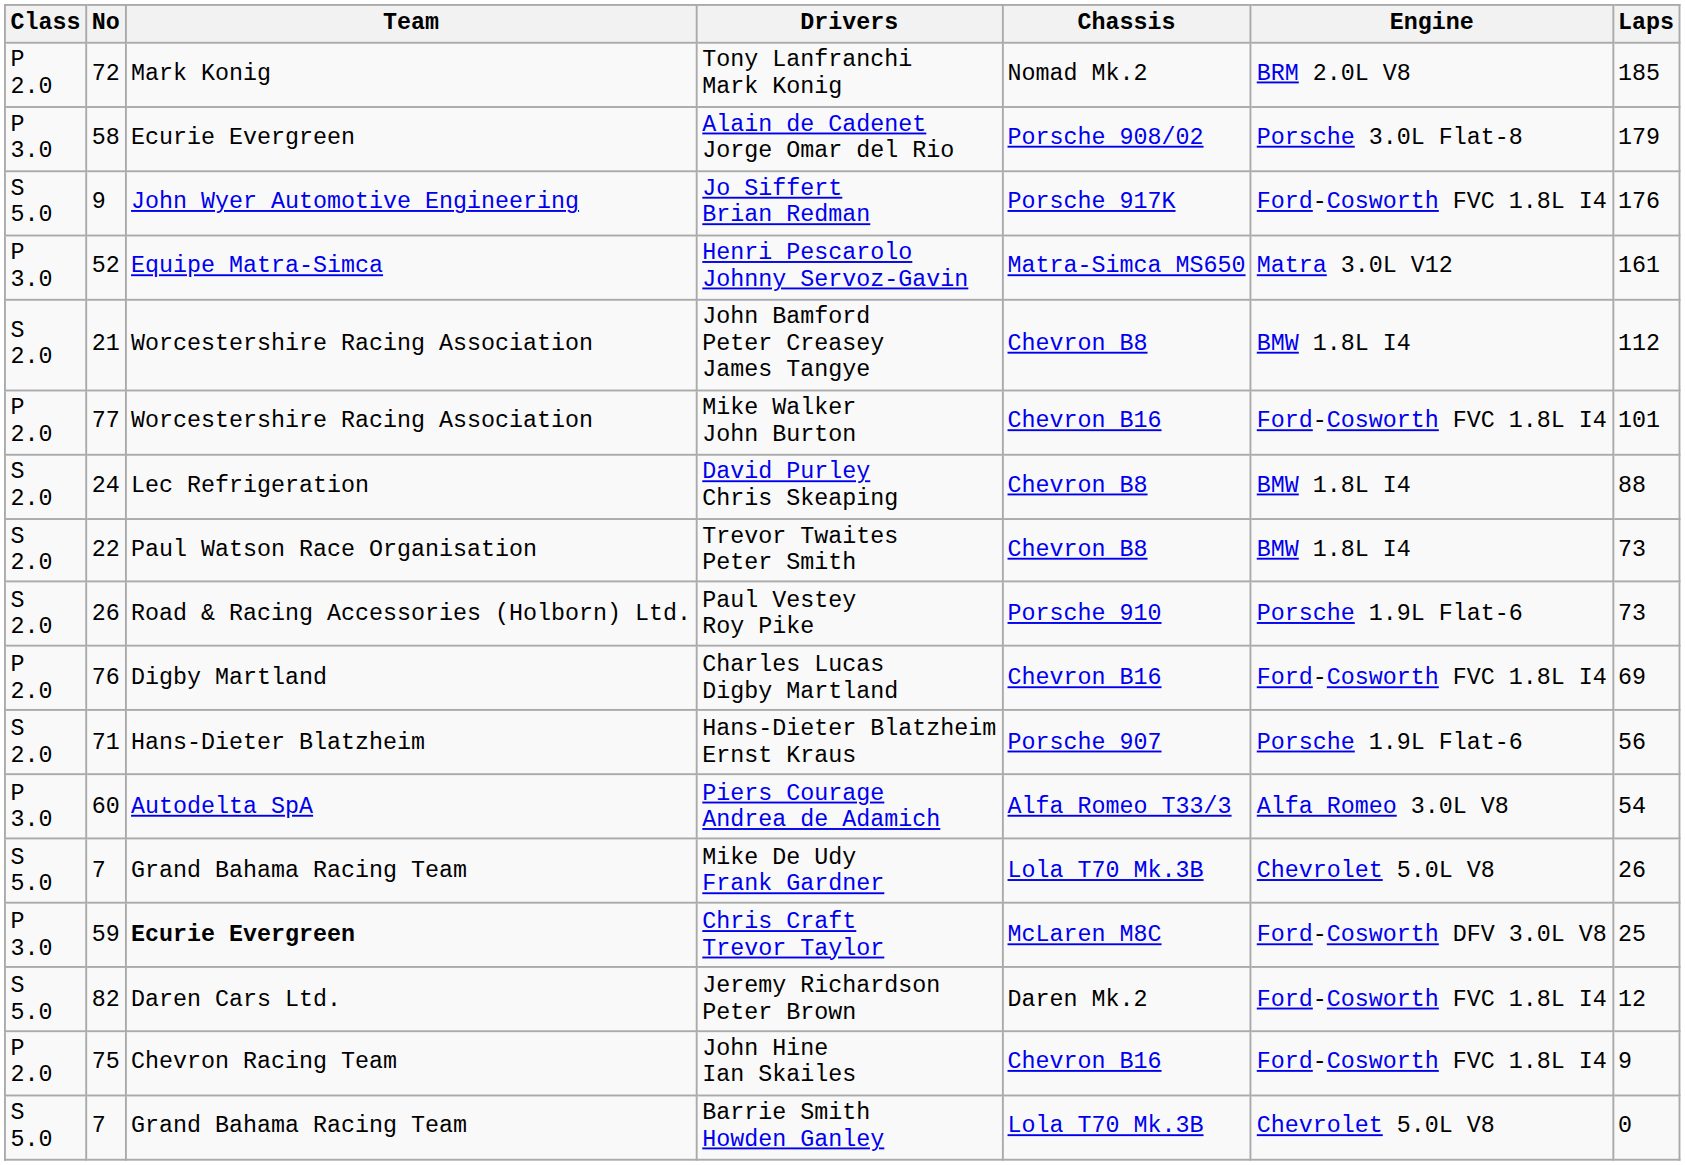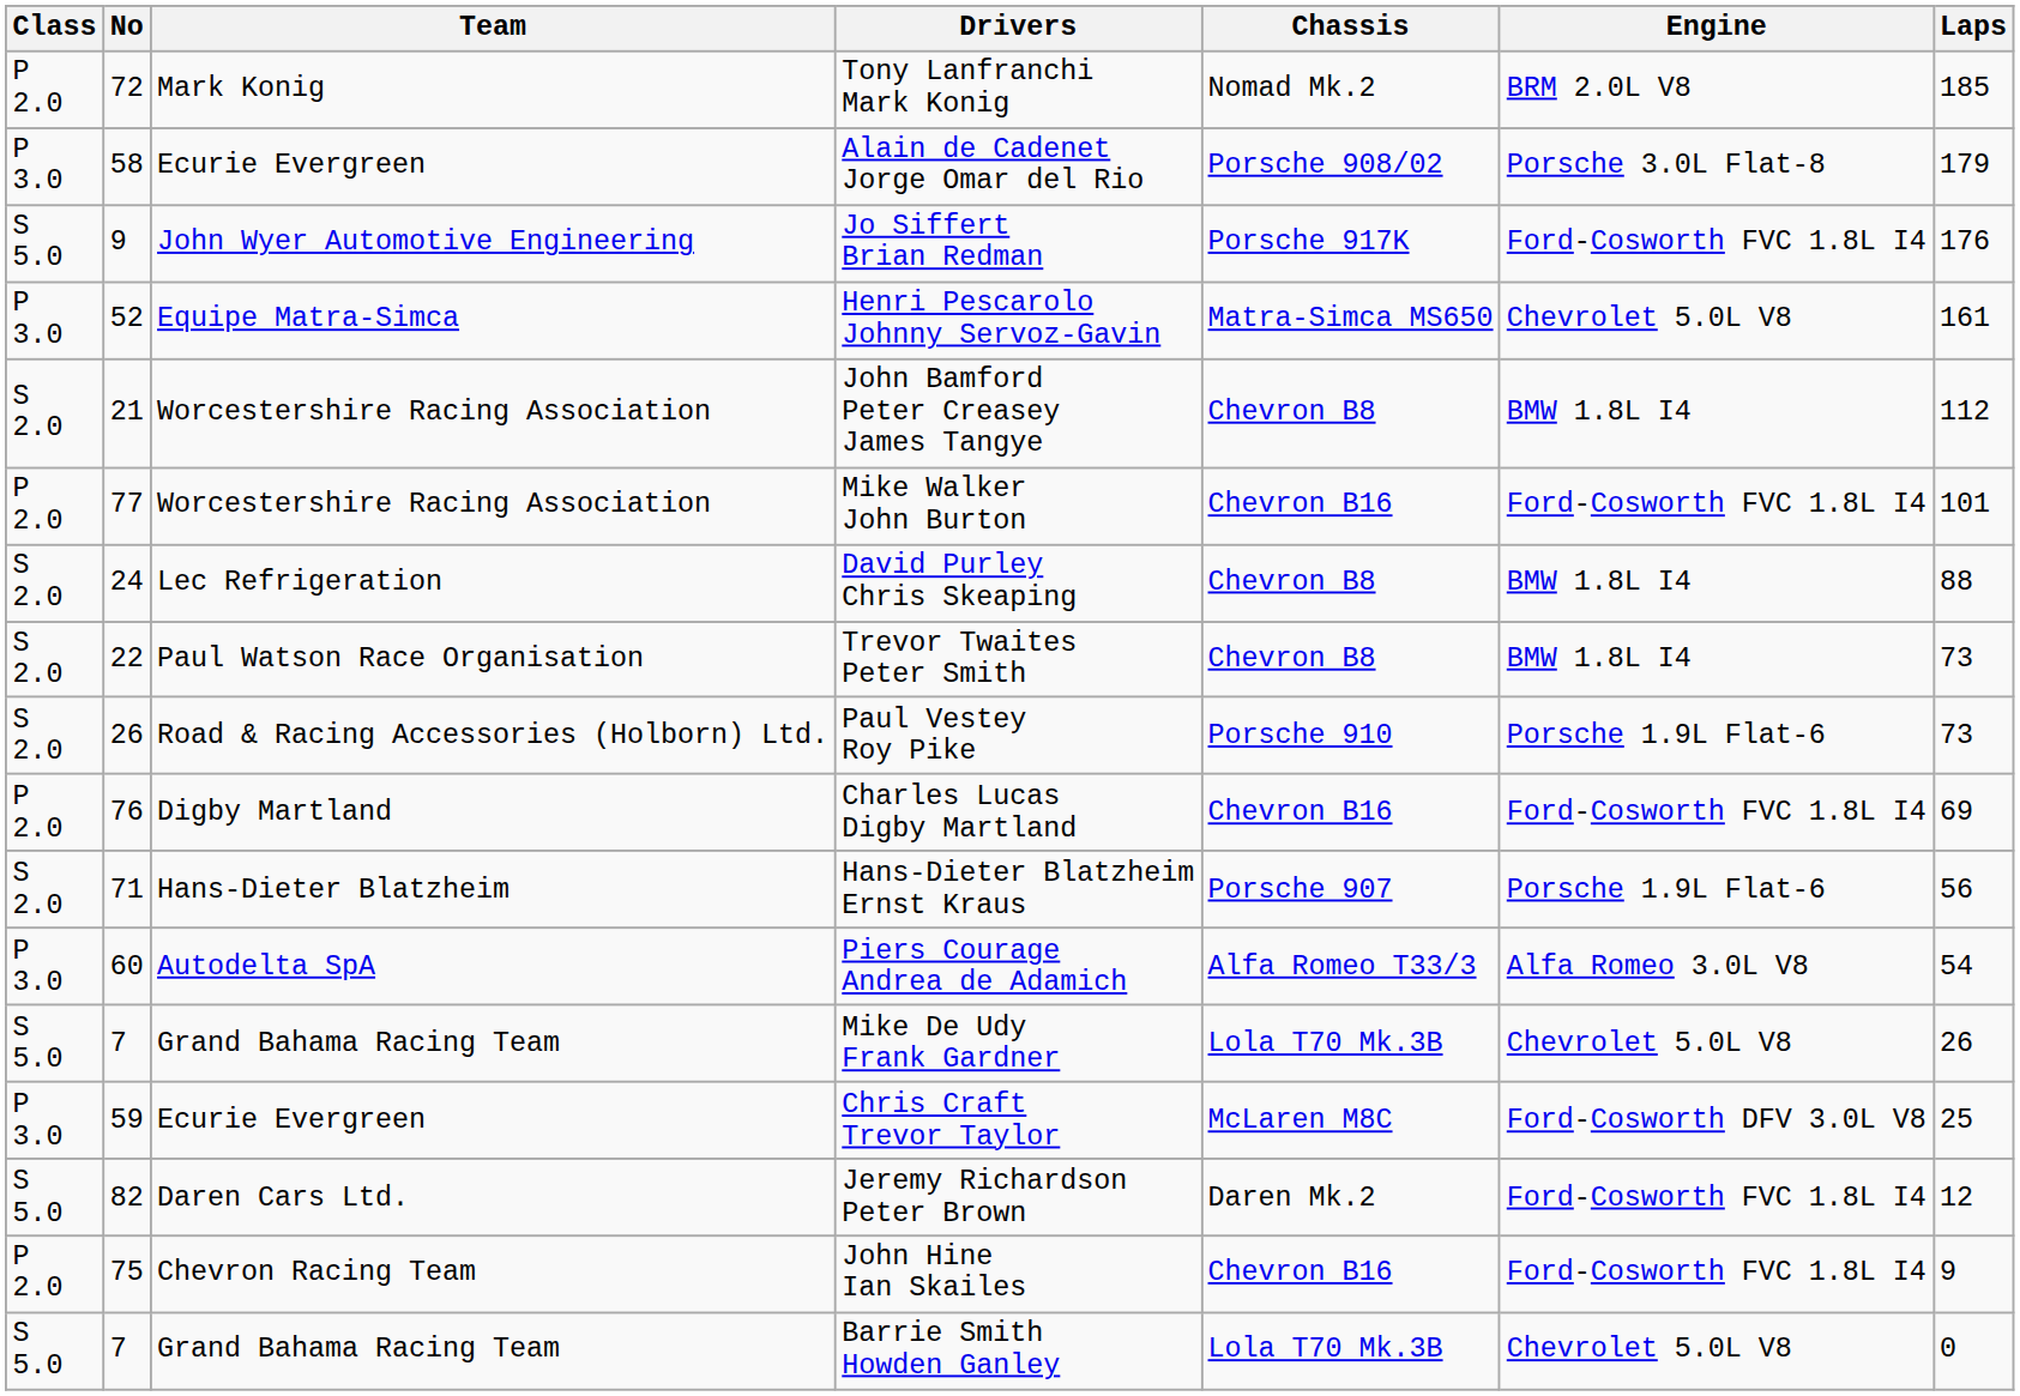Henri Pescarolo Johnny Servoz-Gavin | Engine: Matra 3.0L V12 -> Chevrolet 5.0L V8
Chris Craft Trevor Taylor | Team: bold -> normal
